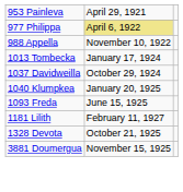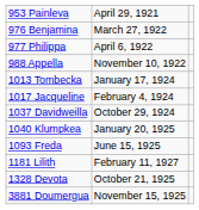+ row: 976 Benjamina | March 27, 1922
977 Philippa | column 2: khaki background -> no background
+ row: 1017 Jacqueline | February 4, 1924
